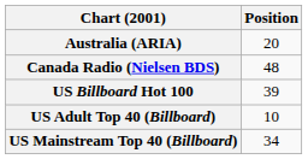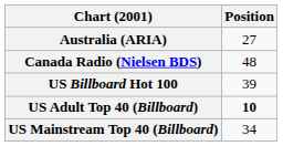Australia (ARIA) | Position: 20 -> 27
US Adult Top 40 (Billboard) | Position: normal -> bold
